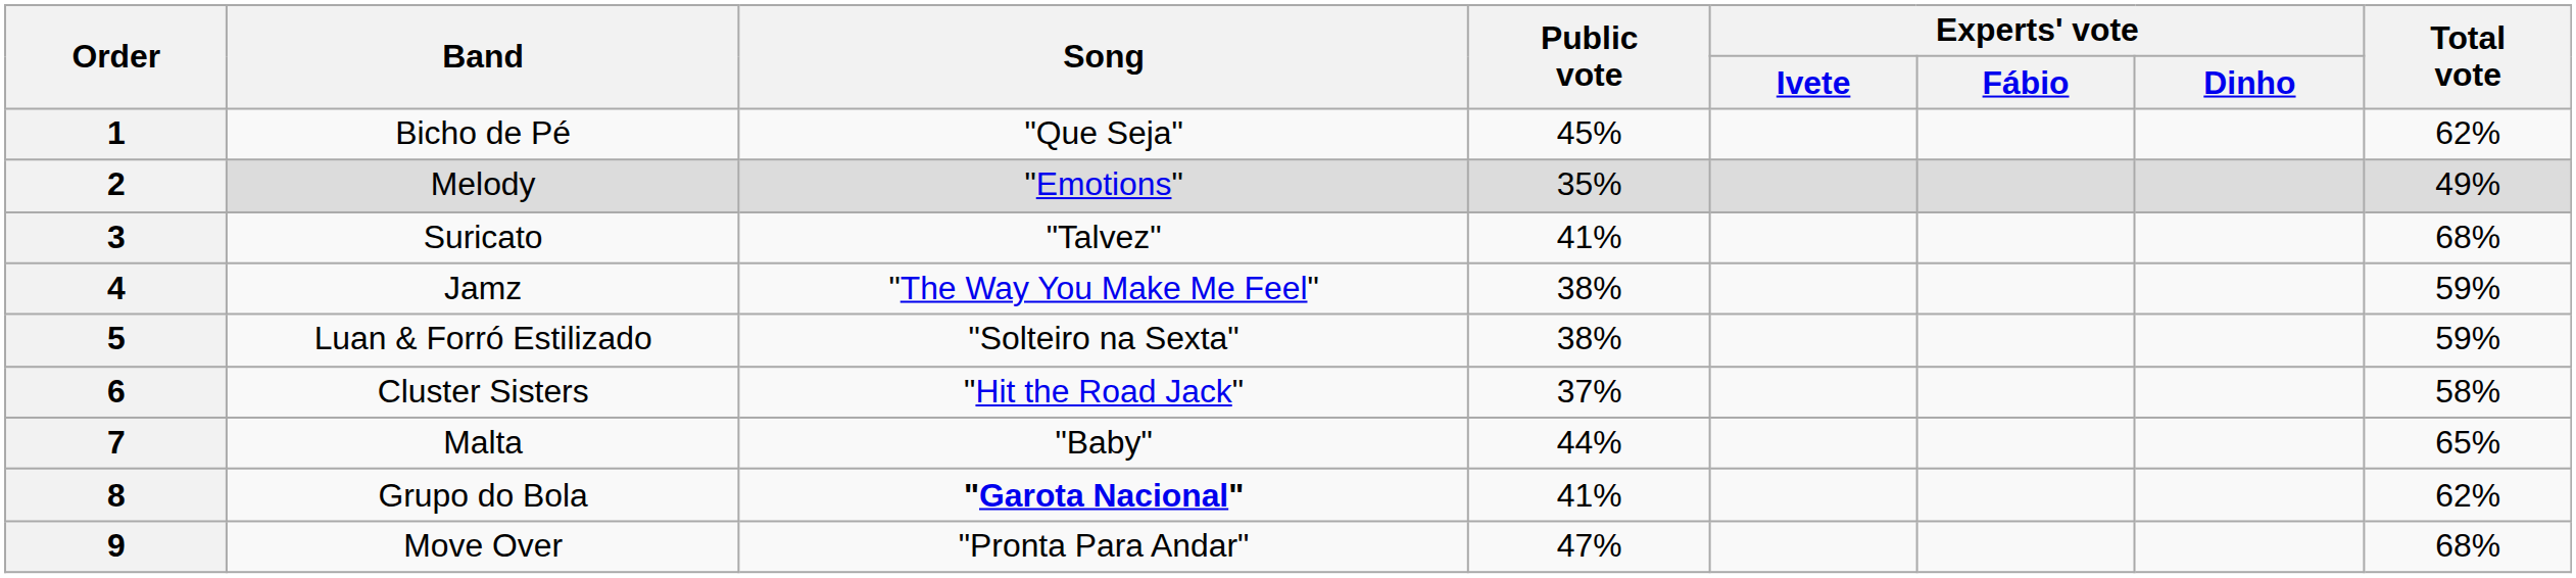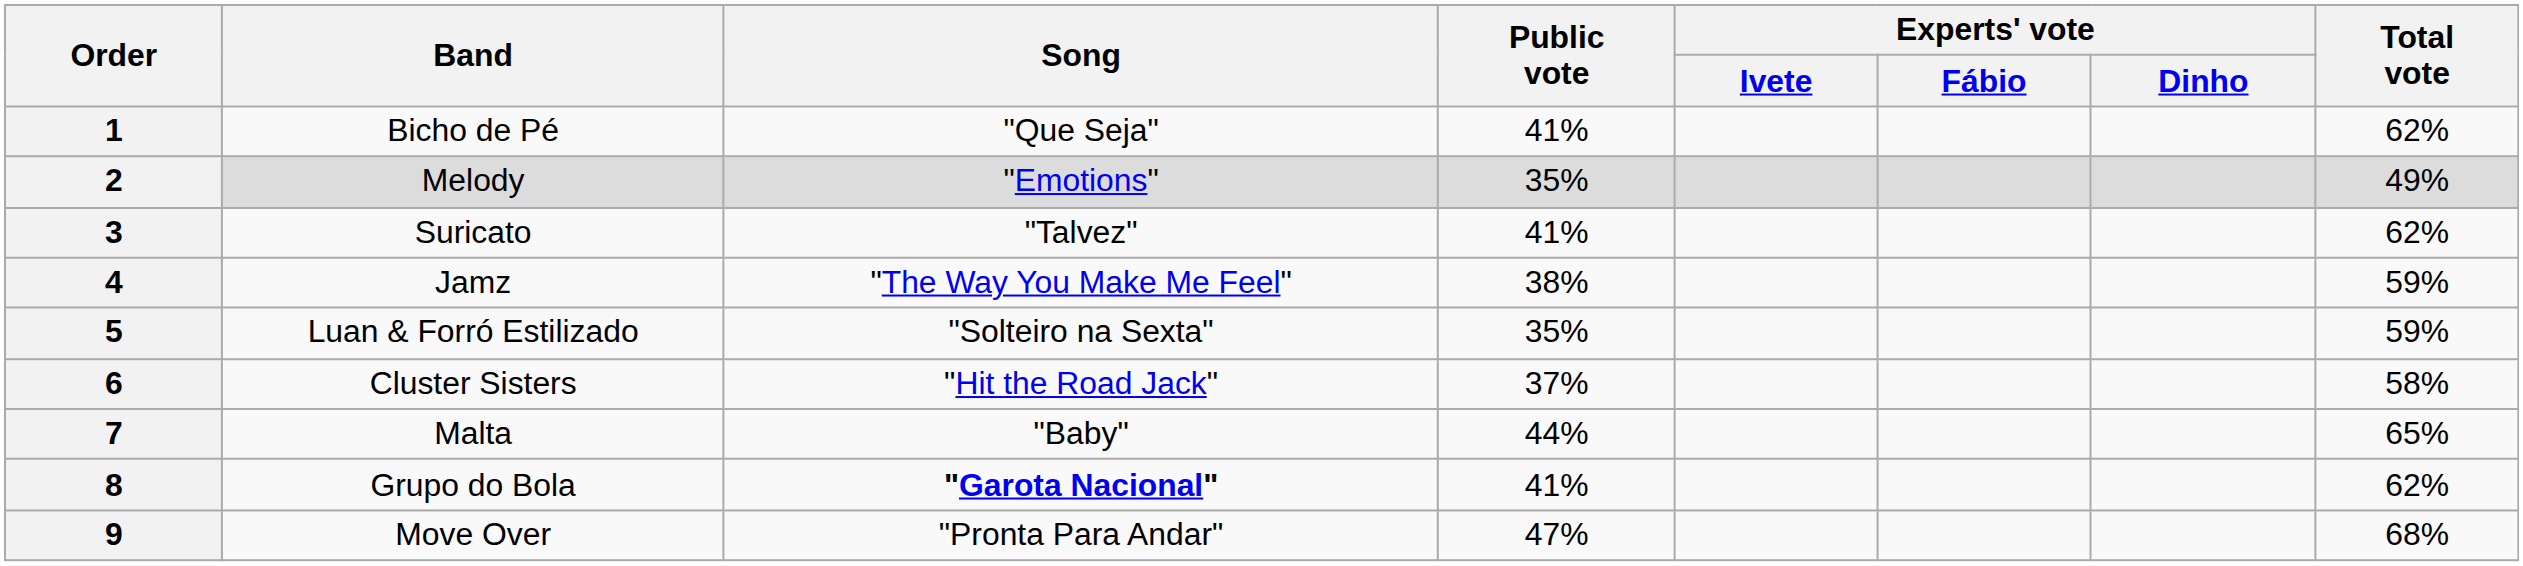1 | Public vote: 45% -> 41%
3 | Total vote: 68% -> 62%
5 | Public vote: 38% -> 35%
